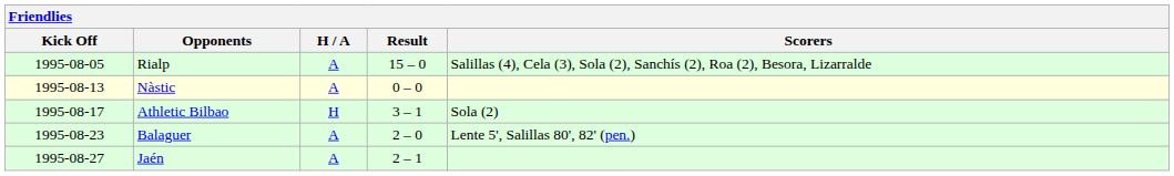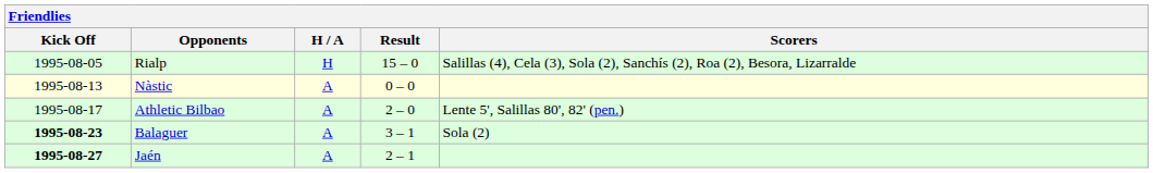Rialp | H / A: A -> H
Athletic Bilbao | H / A: H -> A
Athletic Bilbao | Result: 3 – 1 -> 2 – 0
Athletic Bilbao | Scorers: Sola (2) -> Lente 5', Salillas 80', 82' (pen.)
Balaguer | Kick Off: normal -> bold
Balaguer | Result: 2 – 0 -> 3 – 1
Balaguer | Scorers: Lente 5', Salillas 80', 82' (pen.) -> Sola (2)
Jaén | Kick Off: normal -> bold
